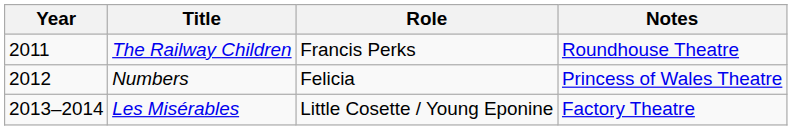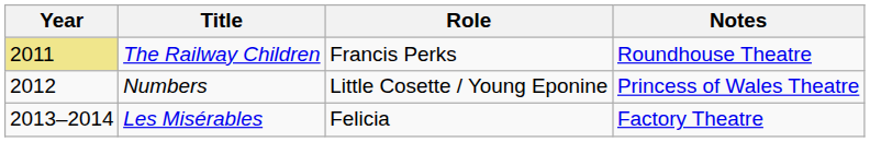The Railway Children | Year: no background -> khaki background
Numbers | Role: Felicia -> Little Cosette / Young Eponine
Les Misérables | Role: Little Cosette / Young Eponine -> Felicia
